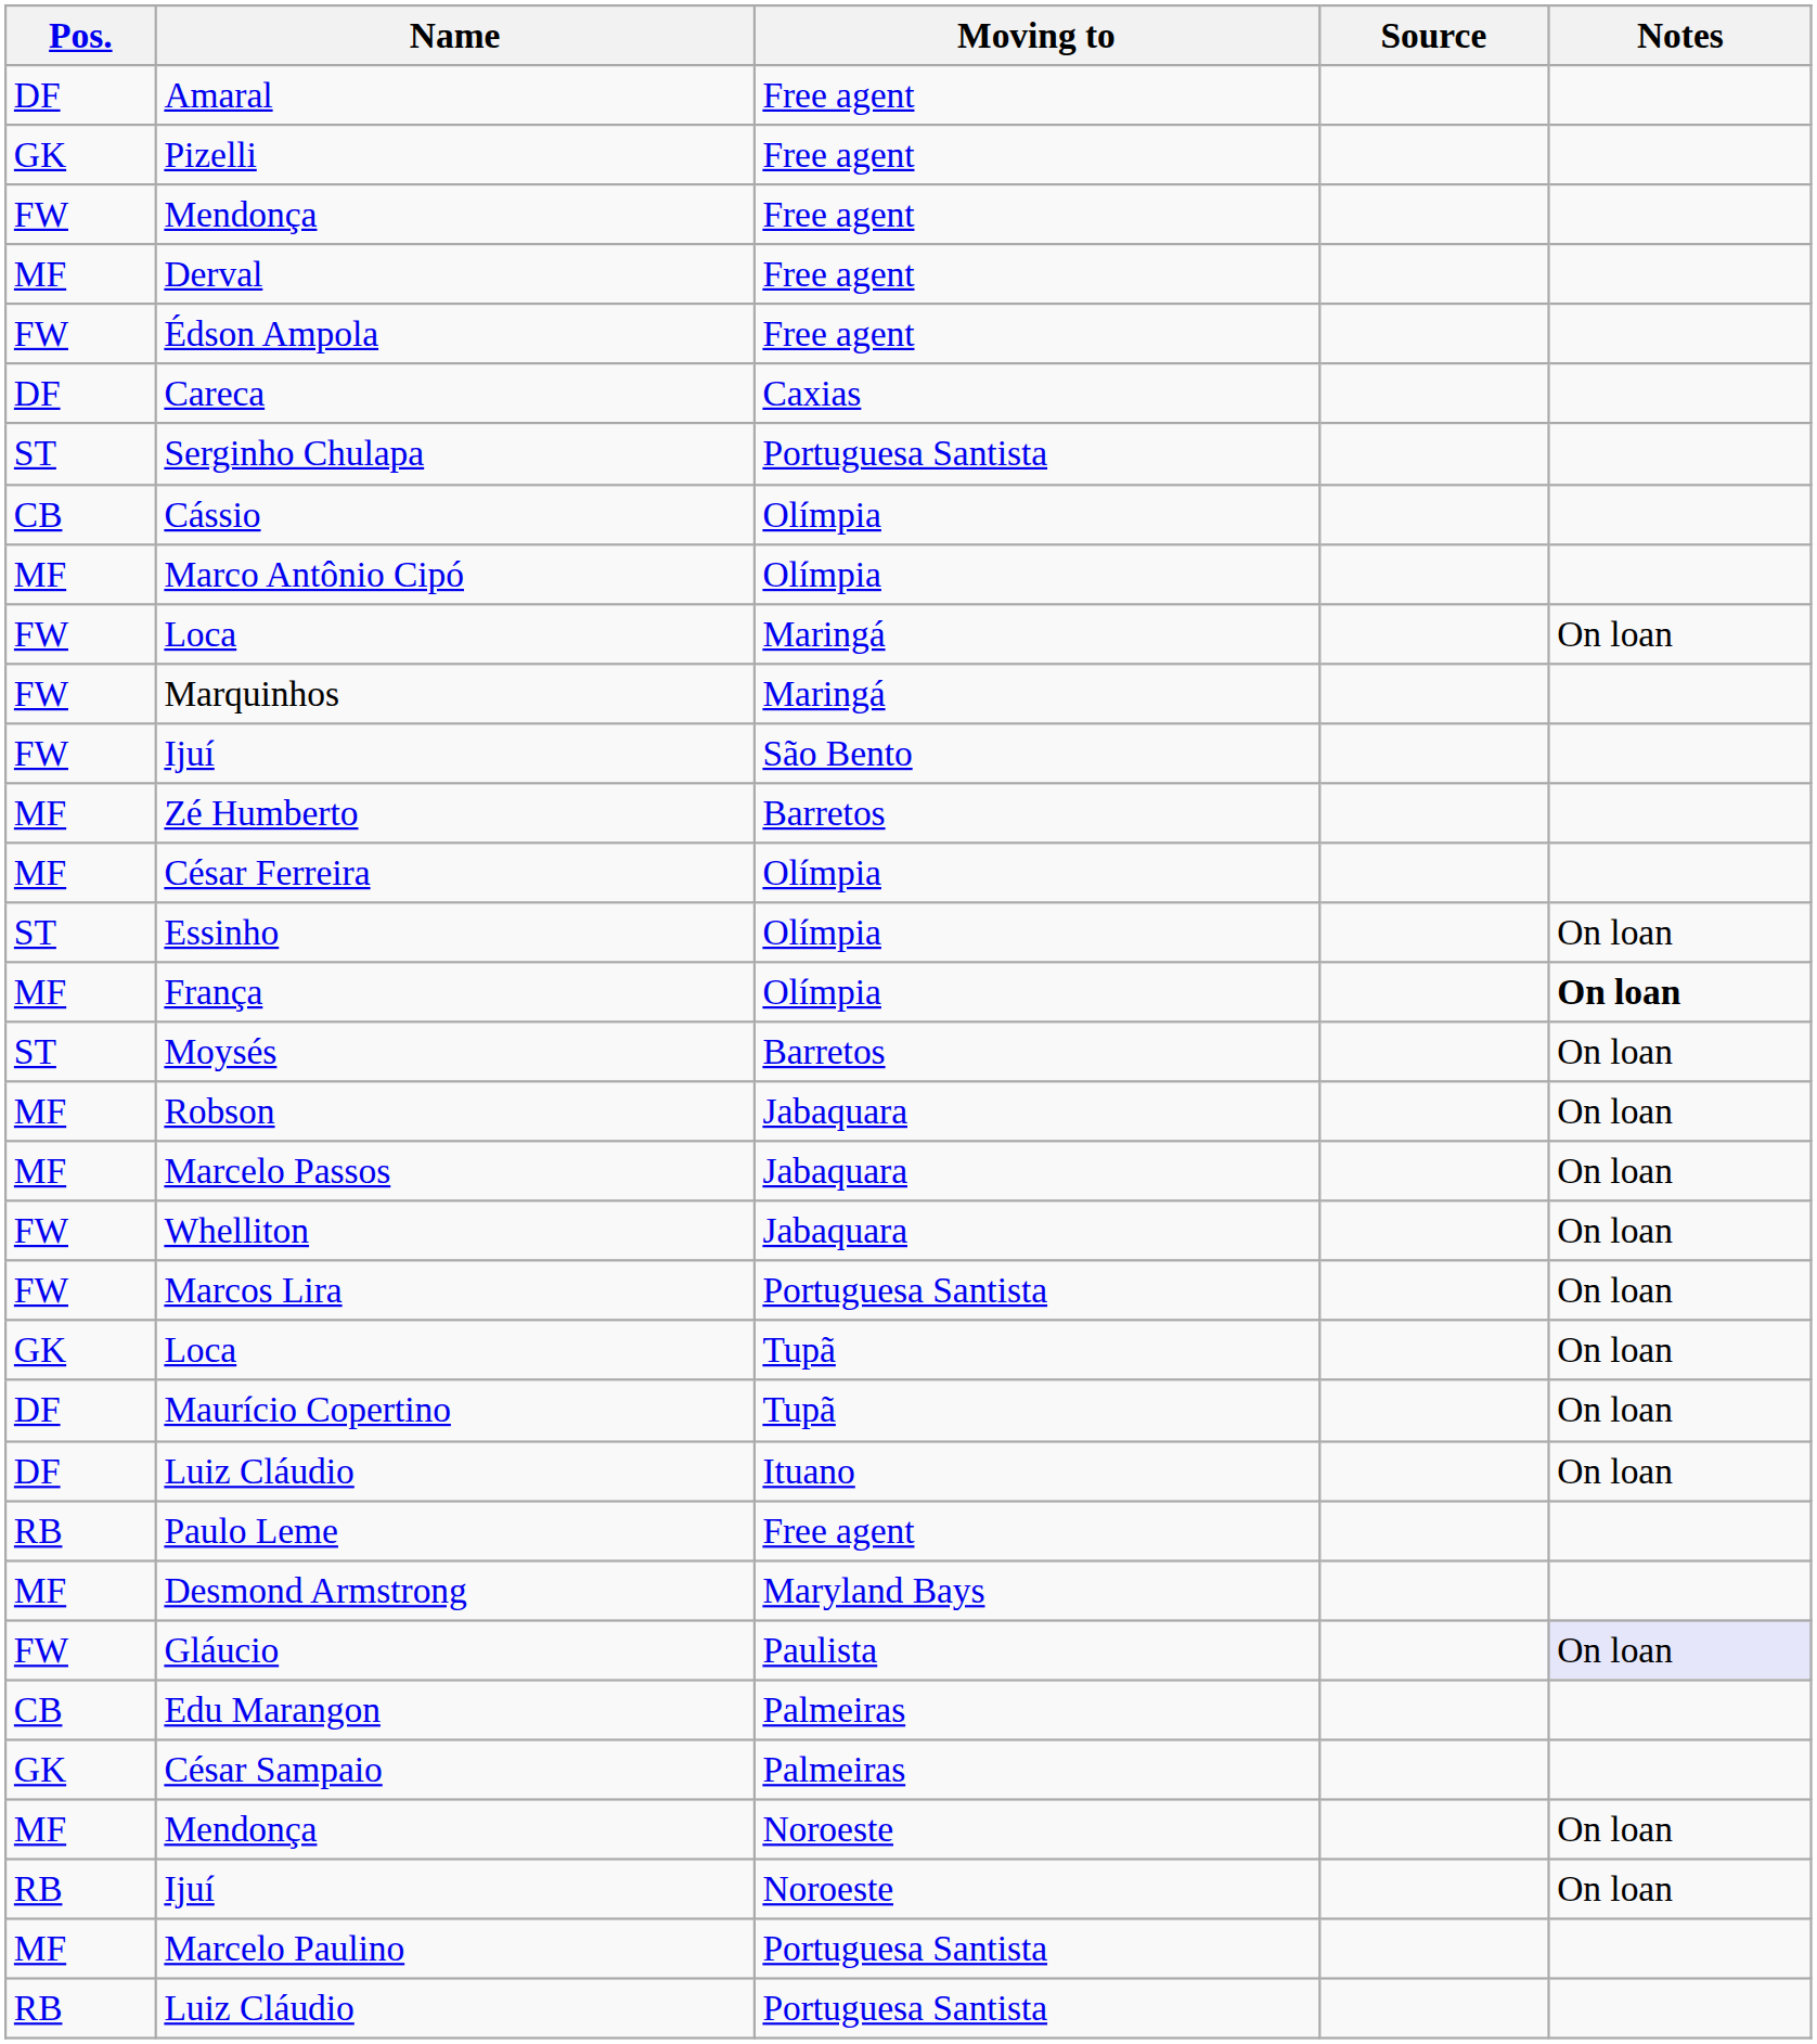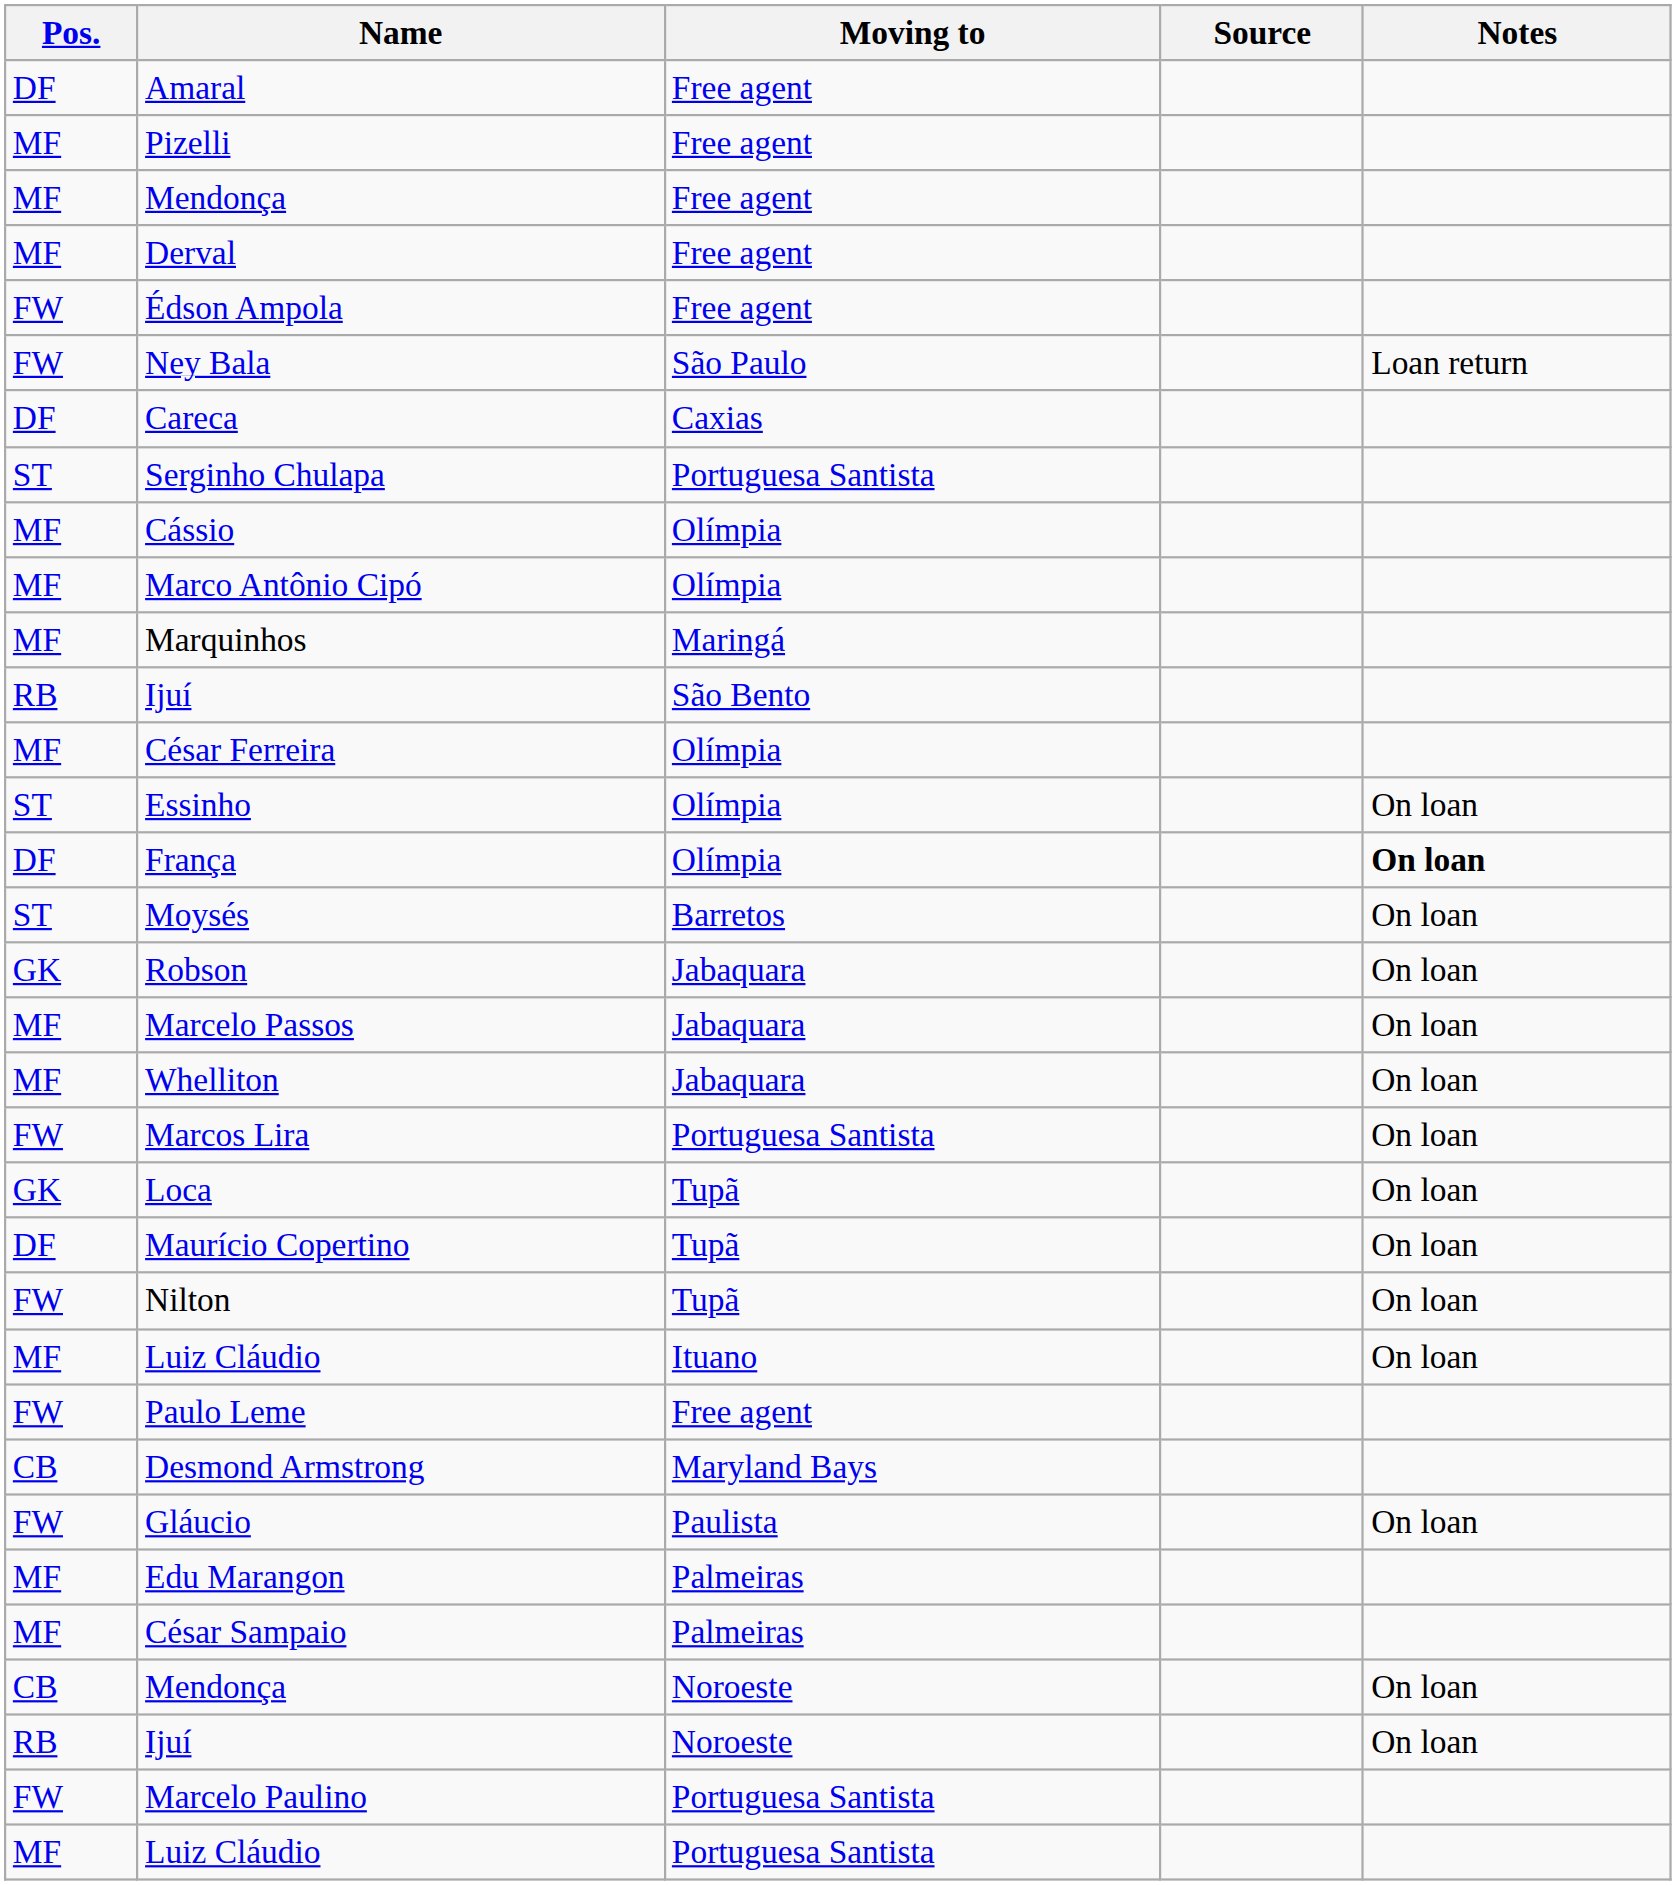Pizelli | Pos.: GK -> MF
Mendonça / Free agent | Pos.: FW -> MF
+ row: FW | Ney Bala | São Paulo | Loan return
Cássio | Pos.: CB -> MF
- row: FW | Loca | Maringá | On loan
Marquinhos | Pos.: FW -> MF
Ijuí / São Bento | Pos.: FW -> RB
- row: MF | Zé Humberto | Barretos
França | Pos.: MF -> DF
Robson | Pos.: MF -> GK
Whelliton | Pos.: FW -> MF
+ row: FW | Nilton | Tupã | On loan
Luiz Cláudio / Ituano | Pos.: DF -> MF
Paulo Leme | Pos.: RB -> FW
Desmond Armstrong | Pos.: MF -> CB
Gláucio | Notes: lavender background -> no background
Edu Marangon | Pos.: CB -> MF
César Sampaio | Pos.: GK -> MF
Mendonça / Noroeste | Pos.: MF -> CB
Marcelo Paulino | Pos.: MF -> FW
Luiz Cláudio / Portuguesa Santista | Pos.: RB -> MF
